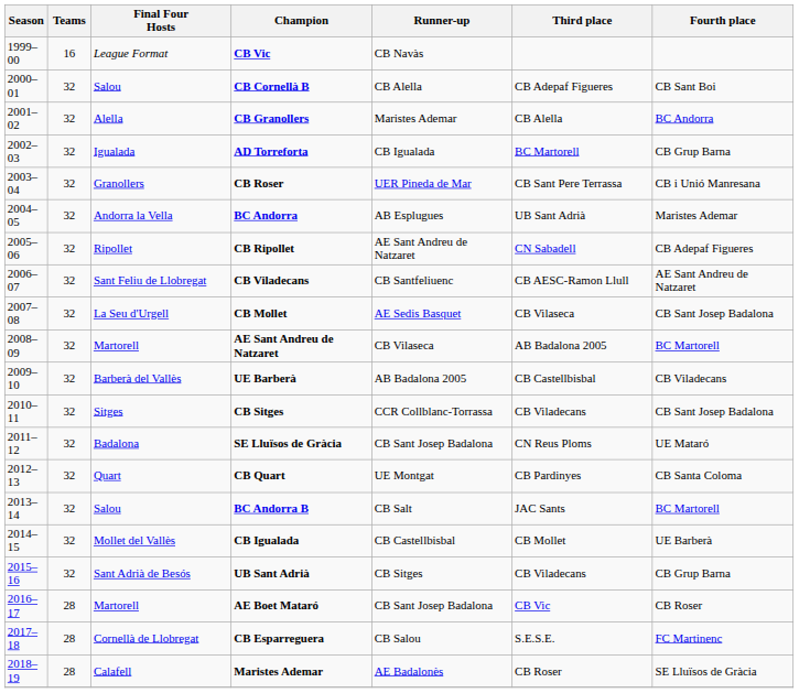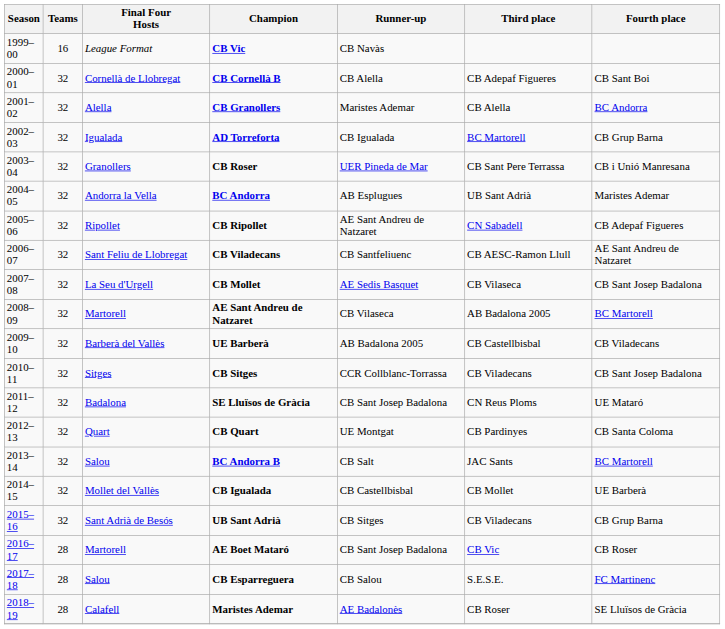CB Cornellà B | Final Four Hosts: Salou -> Cornellà de Llobregat
CB Esparreguera | Final Four Hosts: Cornellà de Llobregat -> Salou
